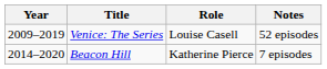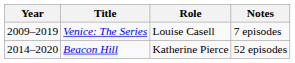Venice: The Series | Notes: 52 episodes -> 7 episodes
Beacon Hill | Notes: 7 episodes -> 52 episodes
